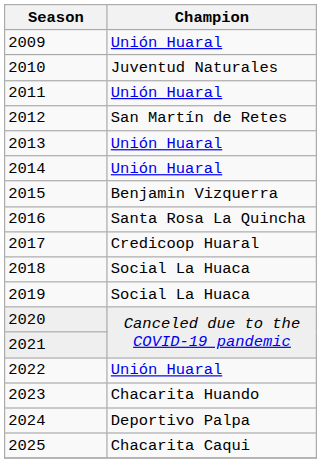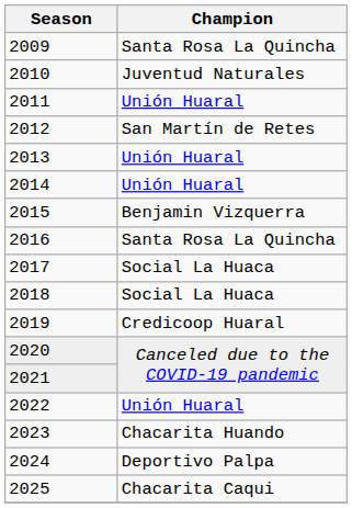2009 | Champion: Unión Huaral -> Santa Rosa La Quincha
2017 | Champion: Credicoop Huaral -> Social La Huaca
2019 | Champion: Social La Huaca -> Credicoop Huaral
